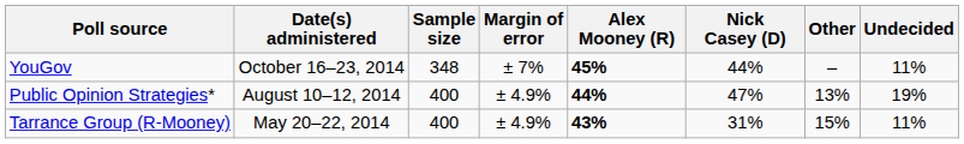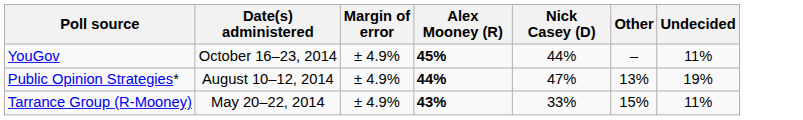- column: Sample size | 348 | 400 | 400
YouGov | Margin of error: ± 7% -> ± 4.9%
Tarrance Group (R-Mooney) | Nick Casey (D): 31% -> 33%
